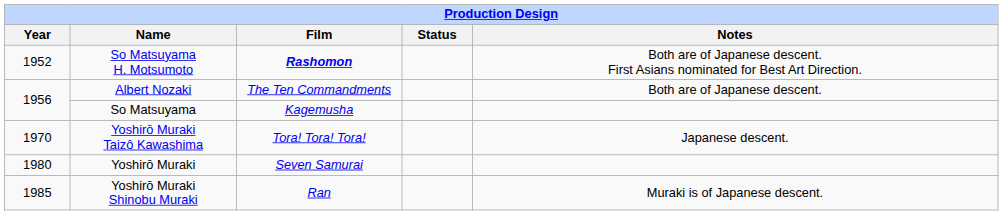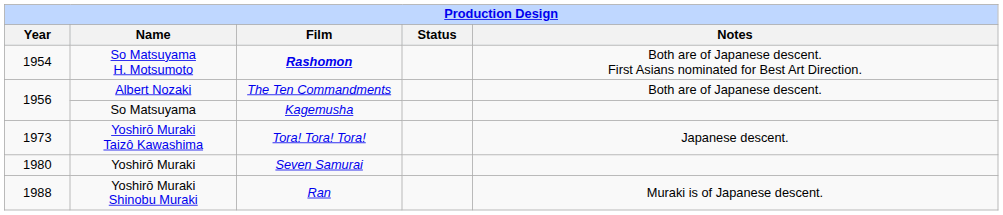So Matsuyama H. Motsumoto | Year: 1952 -> 1954
Yoshirō Muraki Taizô Kawashima | Year: 1970 -> 1973
Yoshirō Muraki Shinobu Muraki | Year: 1985 -> 1988
